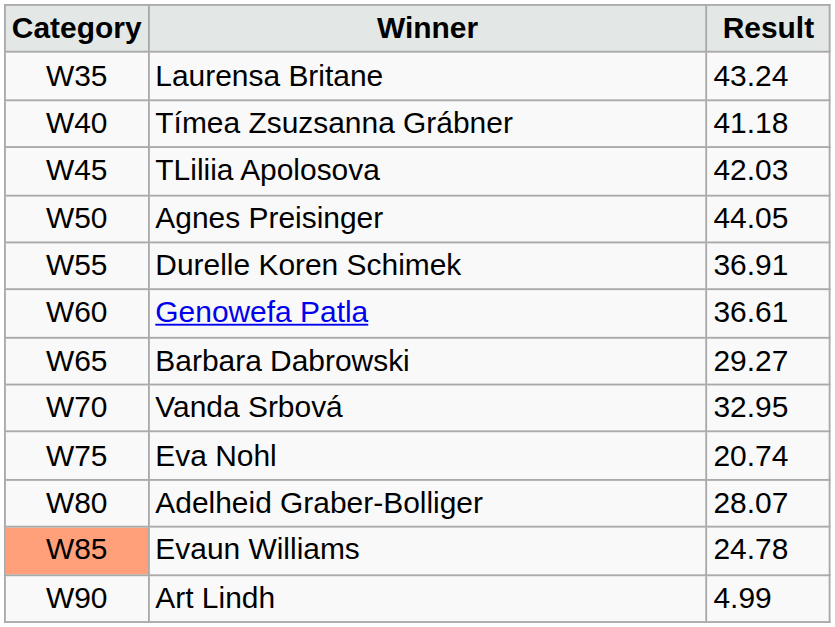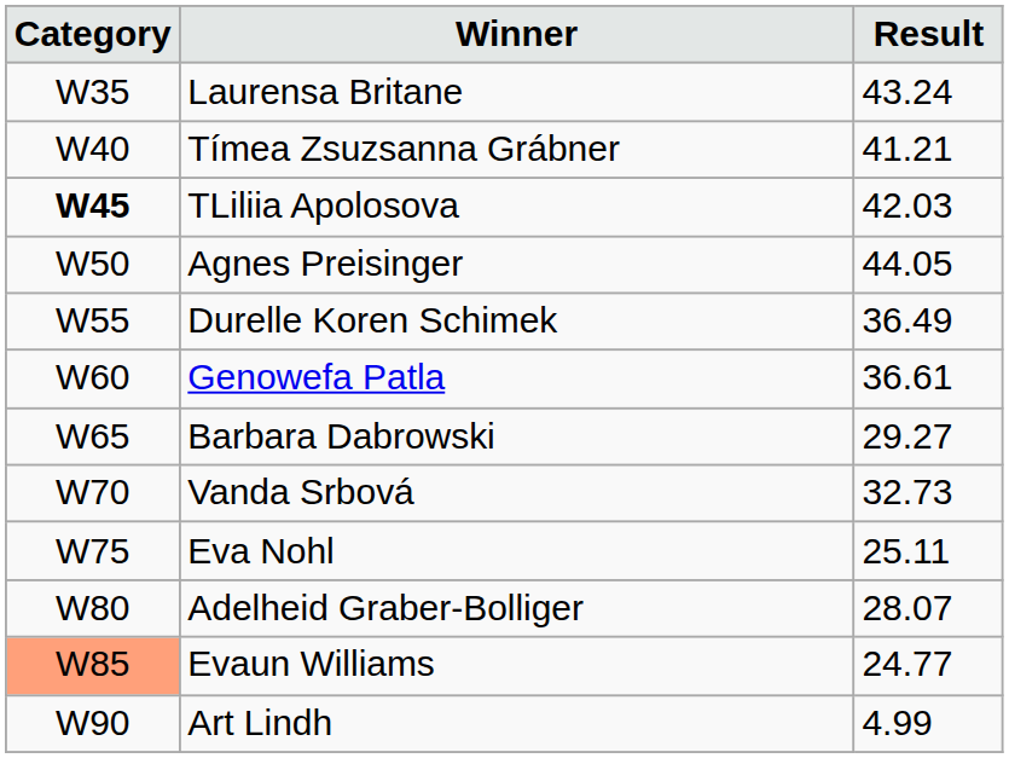Tímea Zsuzsanna Grábner | Result: 41.18 -> 41.21
TLiliia Apolosova | Category: normal -> bold
Durelle Koren Schimek | Result: 36.91 -> 36.49
Vanda Srbová | Result: 32.95 -> 32.73
Eva Nohl | Result: 20.74 -> 25.11
Evaun Williams | Result: 24.78 -> 24.77
